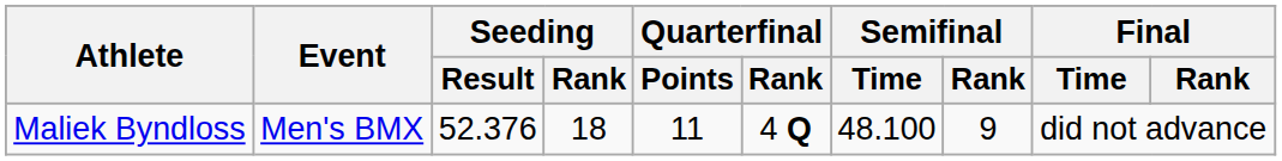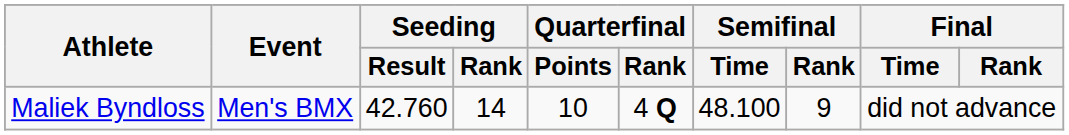Maliek Byndloss | Seeding / Result: 52.376 -> 42.760
Maliek Byndloss | Seeding / Rank: 18 -> 14
Maliek Byndloss | Quarterfinal / Points: 11 -> 10
